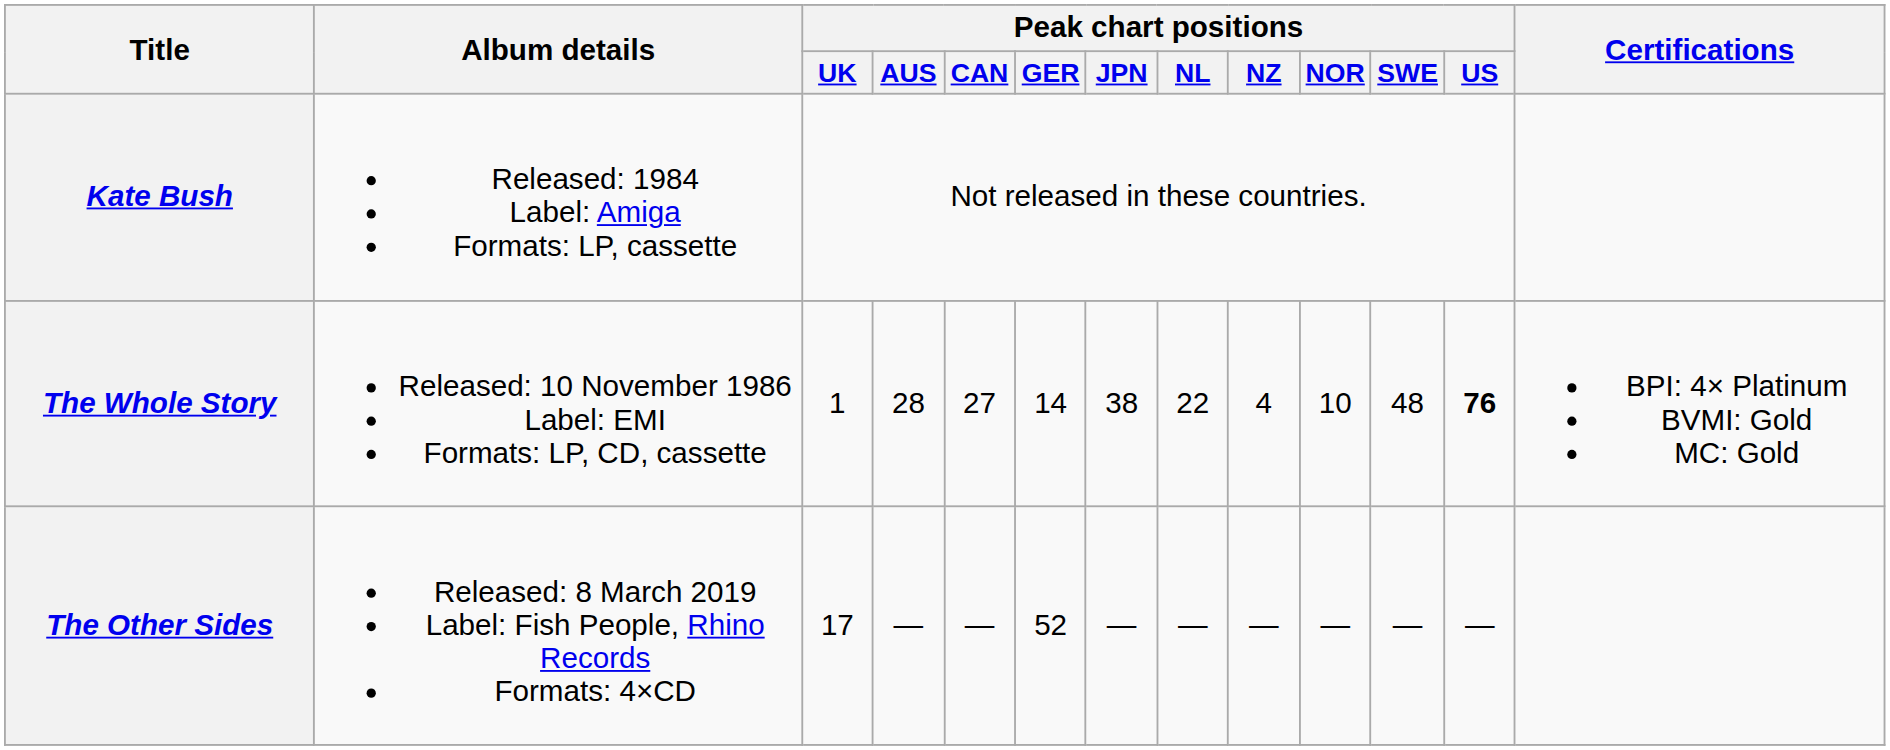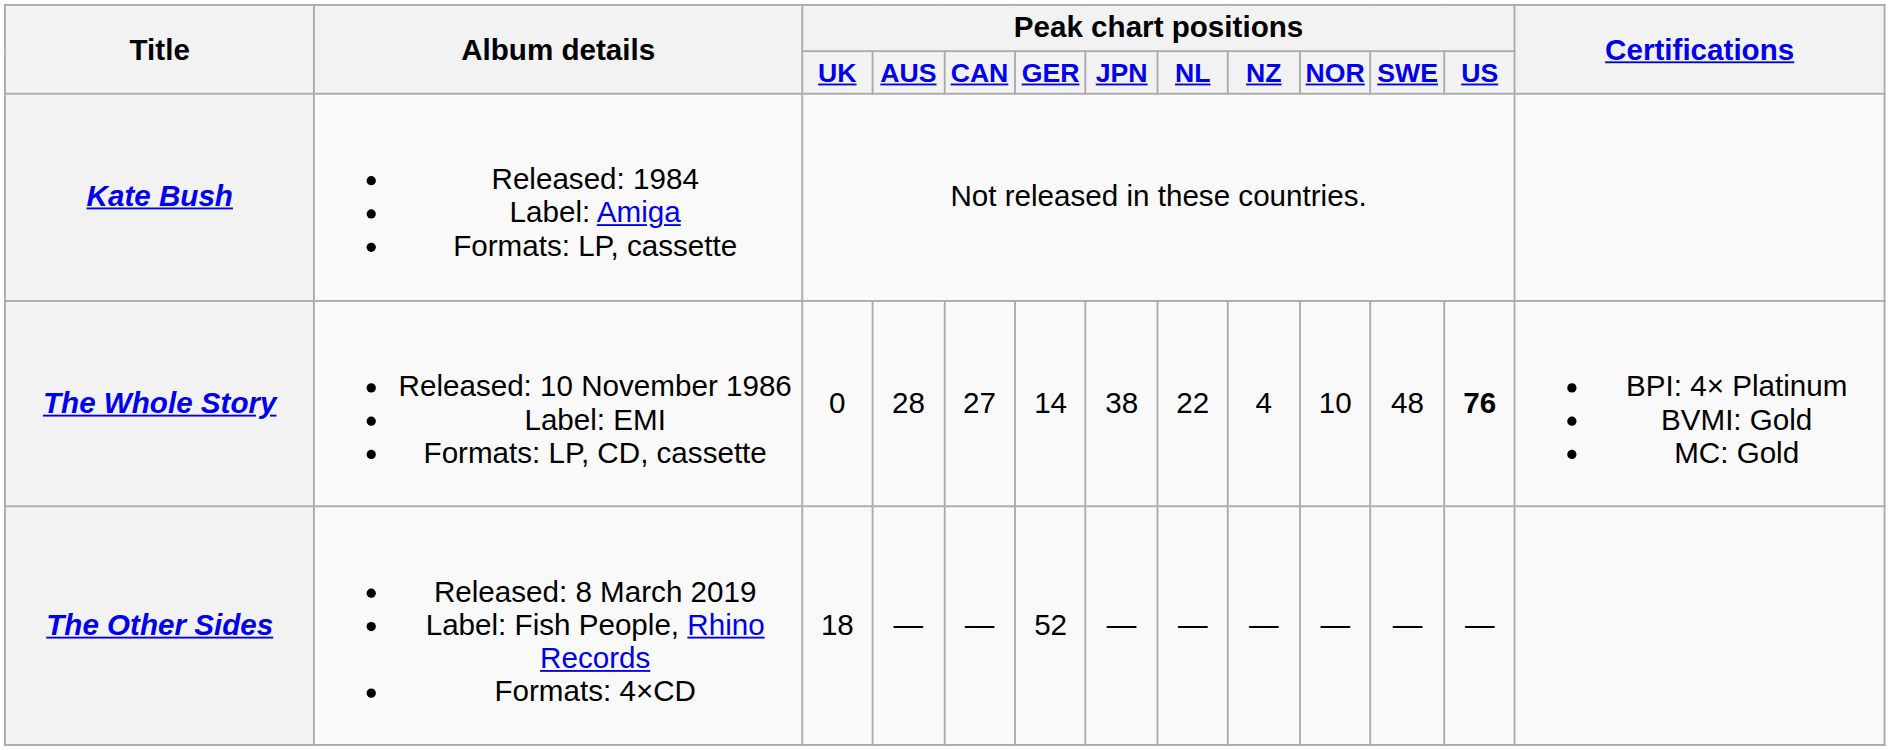The Whole Story | Peak chart positions / UK: 1 -> 0
The Other Sides | Peak chart positions / UK: 17 -> 18
